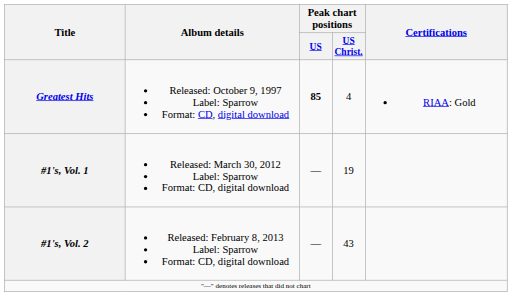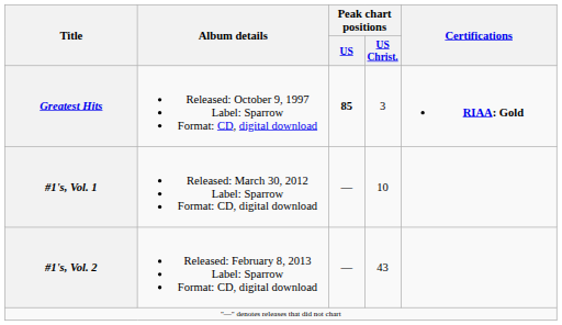Greatest Hits | Peak chart positions / US Christ.: 4 -> 3
Greatest Hits | Certifications: normal -> bold
#1's, Vol. 1 | Peak chart positions / US Christ.: 19 -> 10
